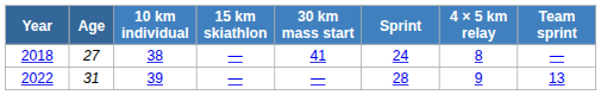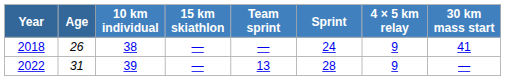columns swapped: 30 km mass start <-> Team sprint
2018 | Age: 27 -> 26
2018 | 4 × 5 km relay: 8 -> 9
